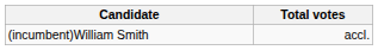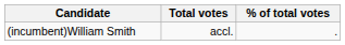+ column: % of total votes | .
